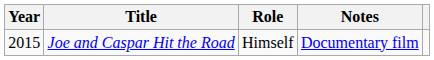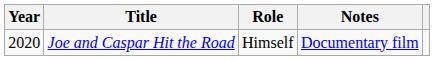Joe and Caspar Hit the Road | Year: 2015 -> 2020
